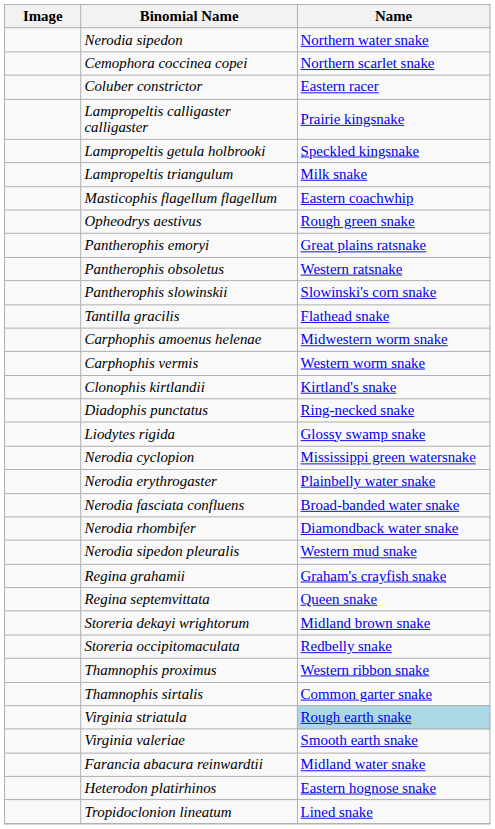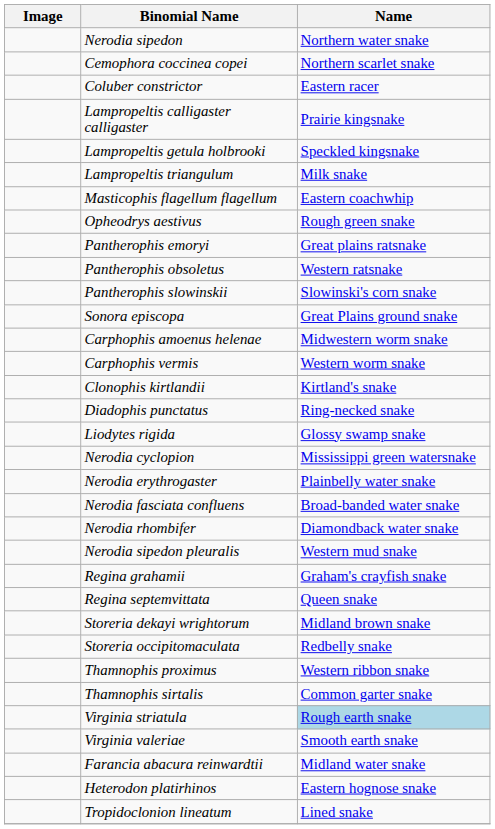+ row: Sonora episcopa | Great Plains ground snake
- row: Tantilla gracilis | Flathead snake
